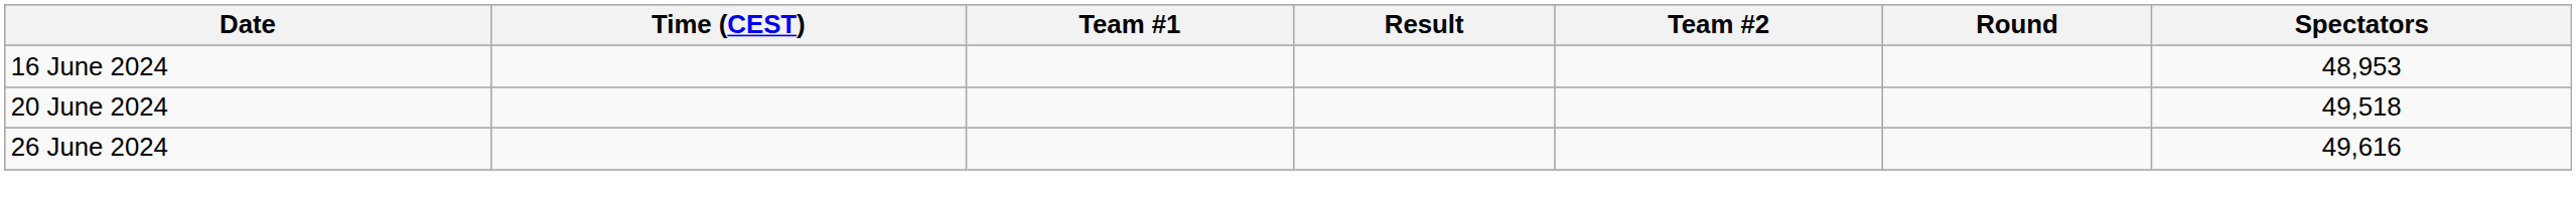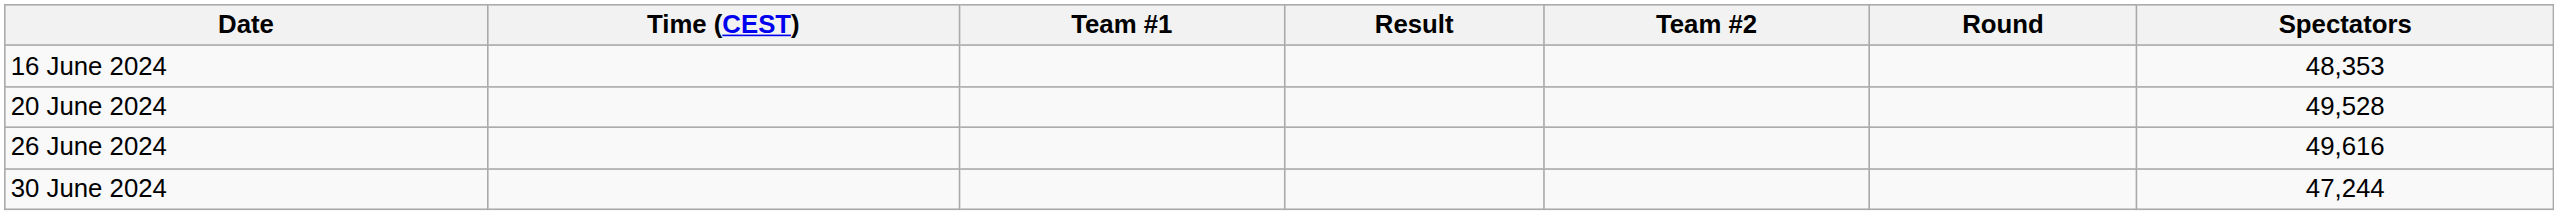16 June 2024 | Spectators: 48,953 -> 48,353
20 June 2024 | Spectators: 49,518 -> 49,528
+ row: 30 June 2024 | 47,244
